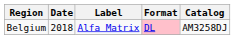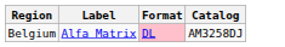- column: Date | 2018
